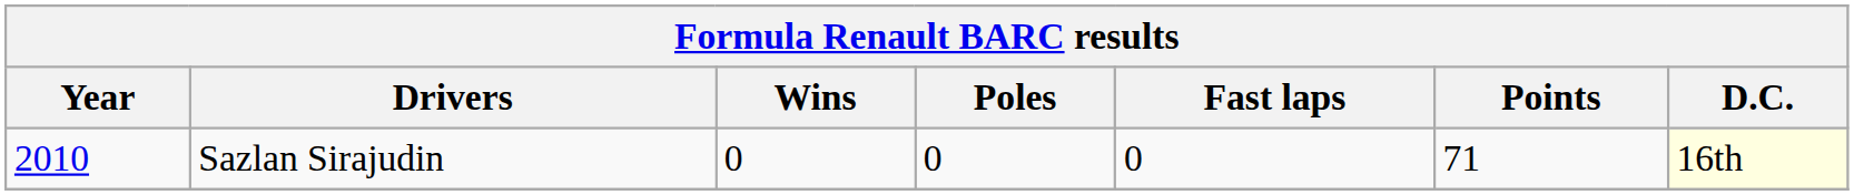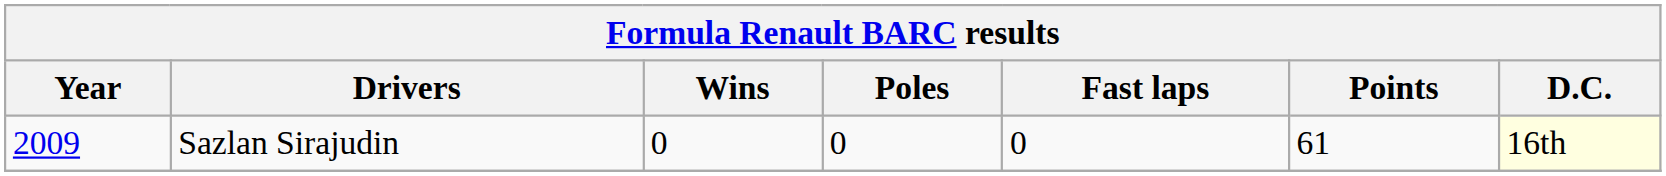Sazlan Sirajudin | Year: 2010 -> 2009
Sazlan Sirajudin | Points: 71 -> 61
